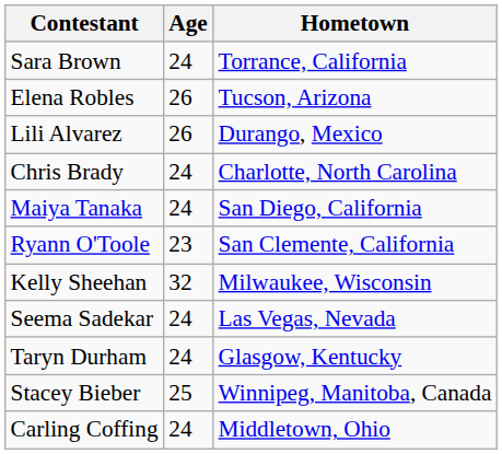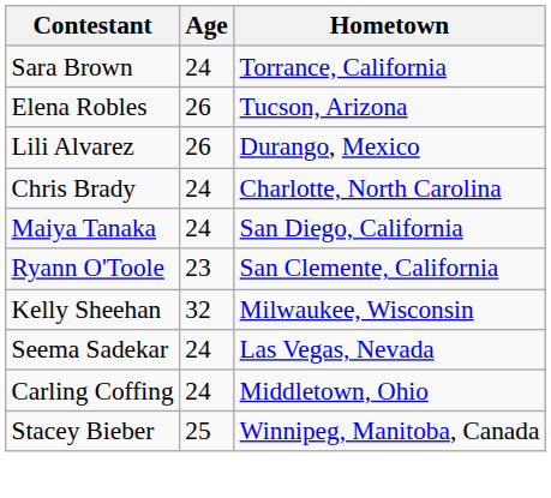- row: Taryn Durham | 24 | Glasgow, Kentucky
rows swapped: Stacey Bieber <-> Carling Coffing
